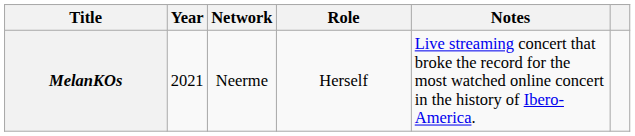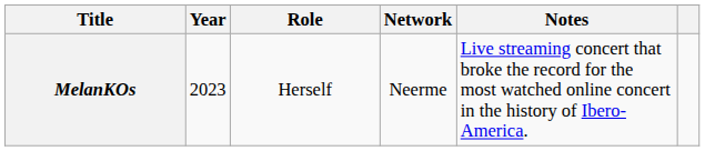columns swapped: Role <-> Network
MelanKOs | Year: 2021 -> 2023
